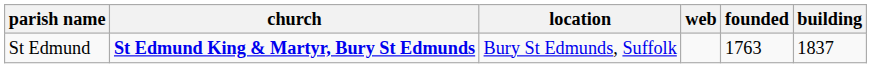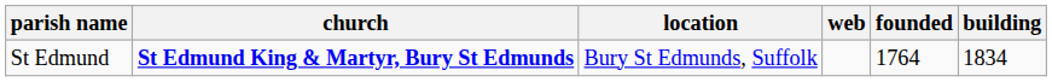St Edmund | founded: 1763 -> 1764
St Edmund | building: 1837 -> 1834
